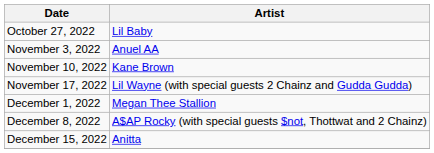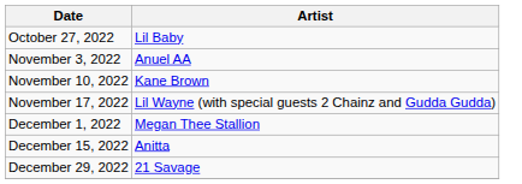- row: December 8, 2022 | A$AP Rocky (with special guests $not, Thottwat and 2 Chainz)
+ row: December 29, 2022 | 21 Savage
